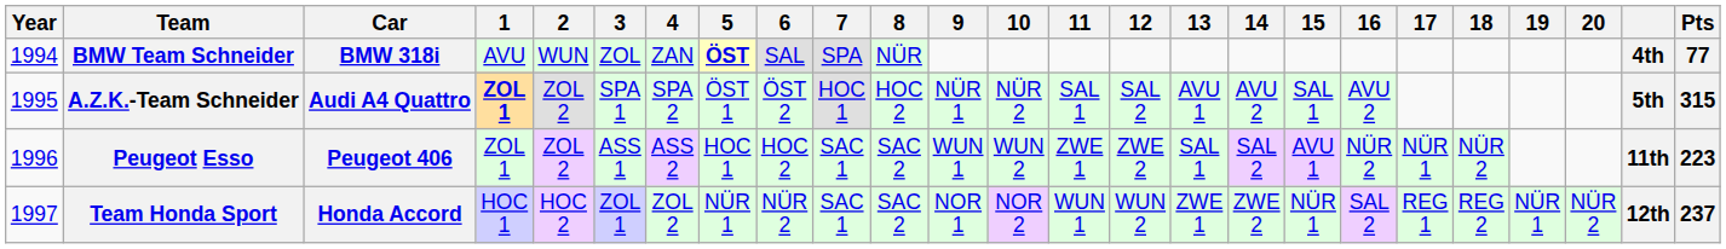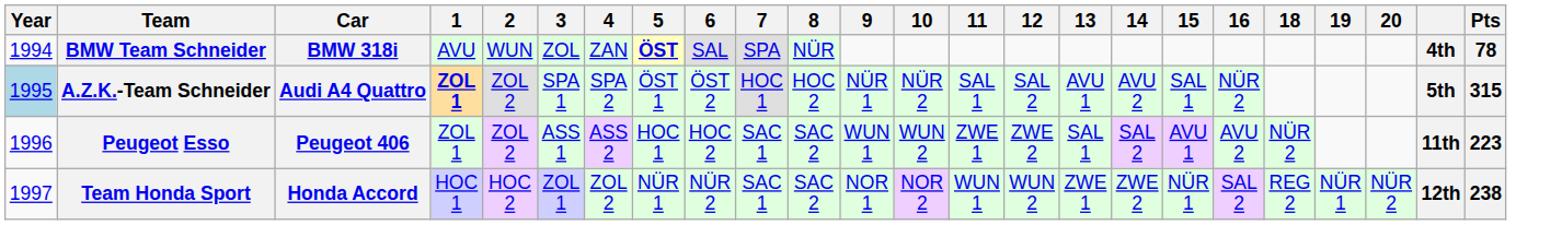- column: 17 | NÜR 1 | REG 1
BMW Team Schneider | Pts: 77 -> 78
A.Z.K.-Team Schneider | Year: no background -> lightblue background
A.Z.K.-Team Schneider | 16: AVU 2 -> NÜR 2
Peugeot Esso | 16: NÜR 2 -> AVU 2
Team Honda Sport | Pts: 237 -> 238
